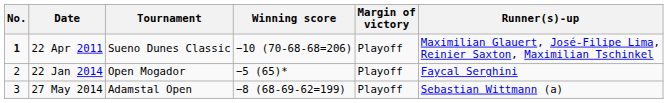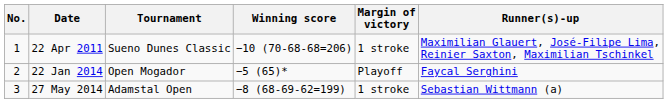22 Apr 2011 | No.: bold -> normal
22 Apr 2011 | Margin of victory: Playoff -> 1 stroke
27 May 2014 | Margin of victory: Playoff -> 1 stroke
